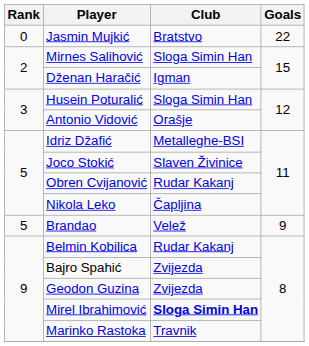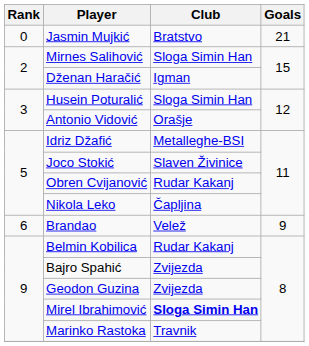Jasmin Mujkić | Goals: 22 -> 21
Brandao | Rank: 5 -> 6
